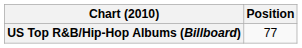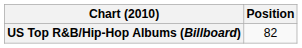US Top R&B/Hip-Hop Albums (Billboard) | Position: 77 -> 82
